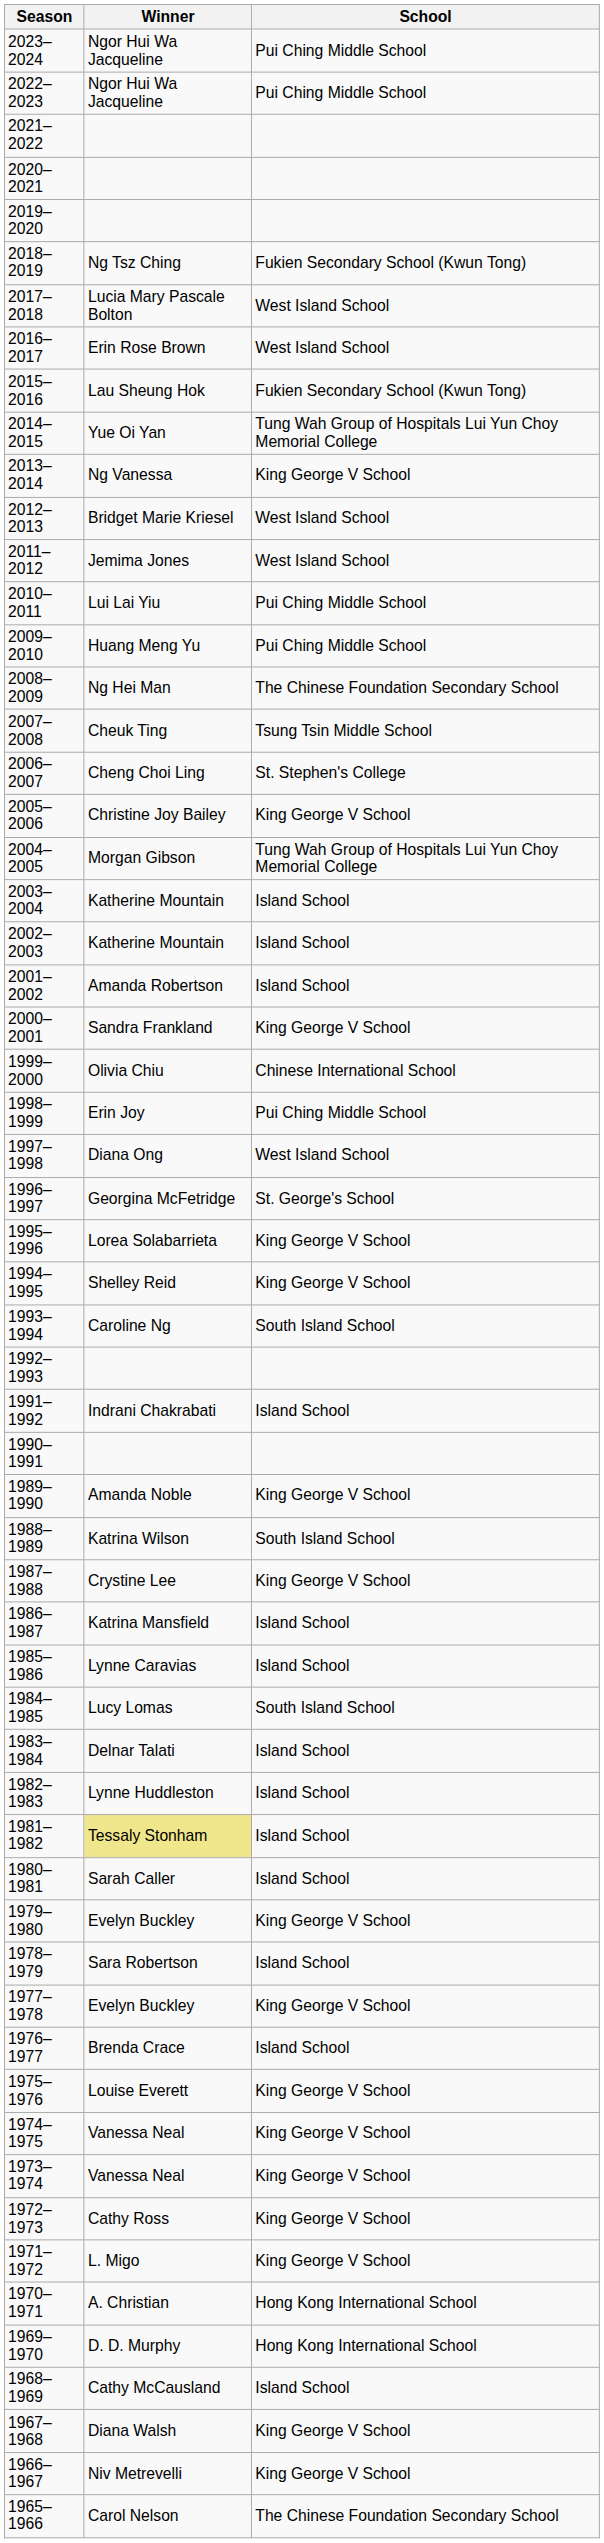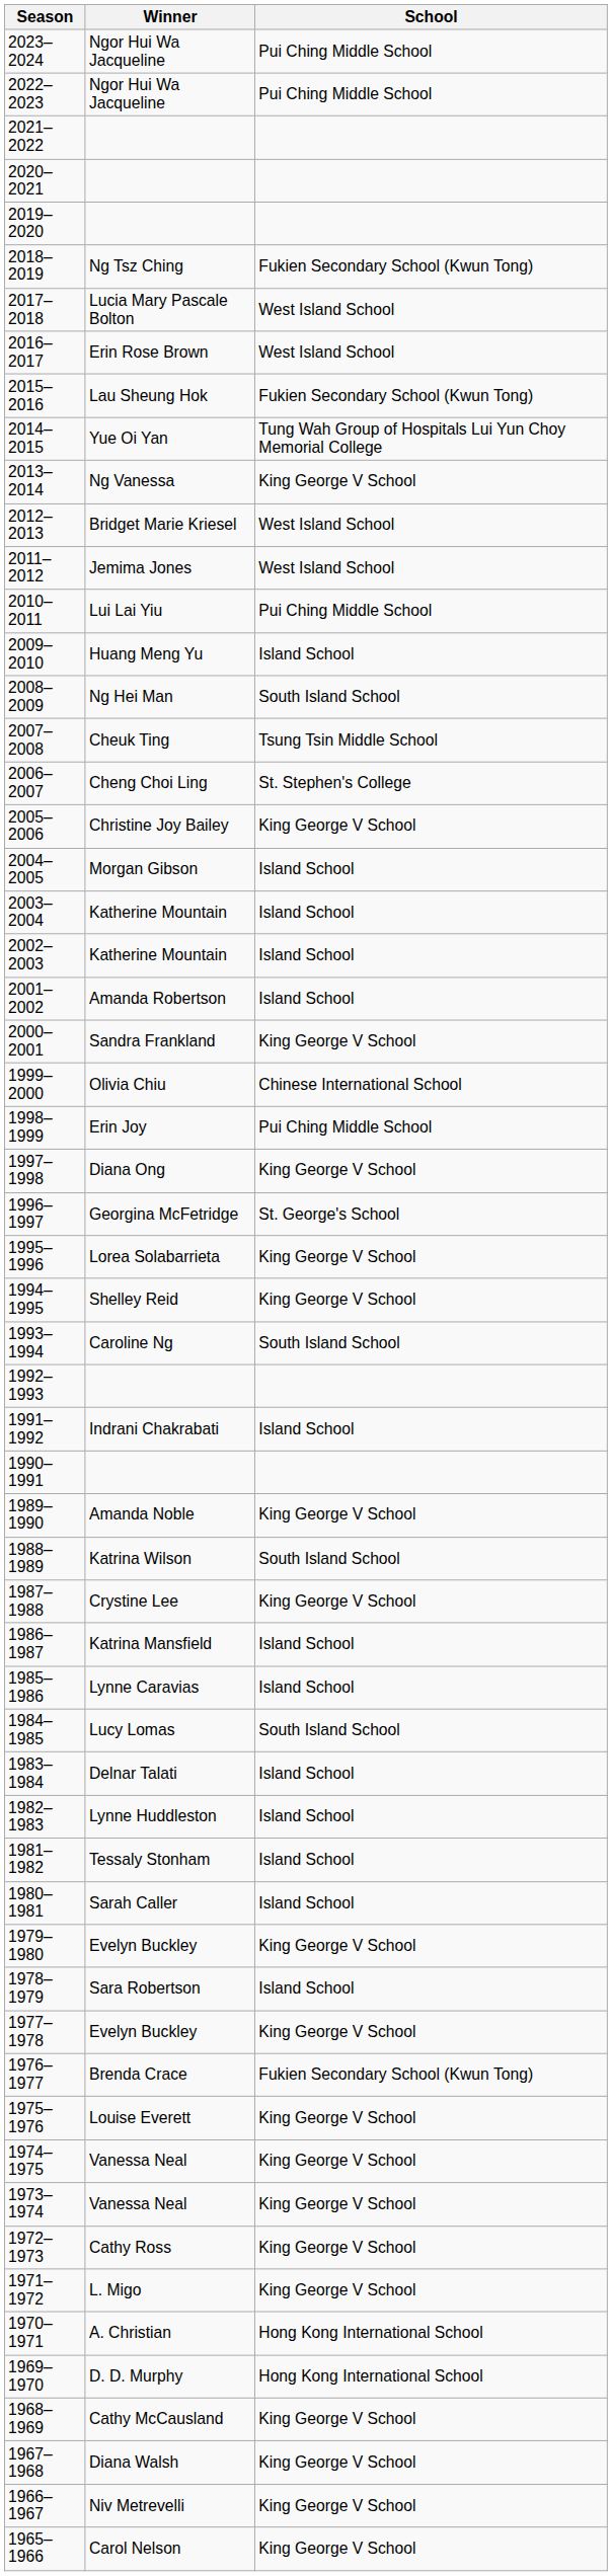2009–2010 | School: Pui Ching Middle School -> Island School
2008–2009 | School: The Chinese Foundation Secondary School -> South Island School
2004–2005 | School: Tung Wah Group of Hospitals Lui Yun Choy Memorial College -> Island School
1997–1998 | School: West Island School -> King George V School
1981–1982 | Winner: khaki background -> no background
1976–1977 | School: Island School -> Fukien Secondary School (Kwun Tong)
1968–1969 | School: Island School -> King George V School
1965–1966 | School: The Chinese Foundation Secondary School -> King George V School
